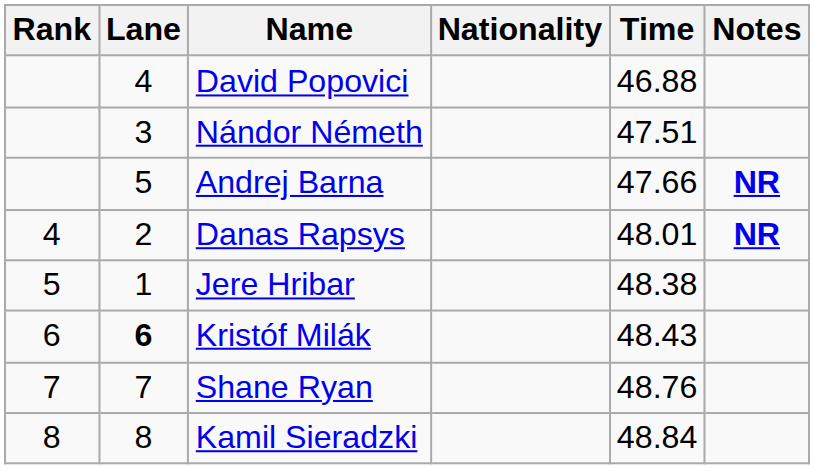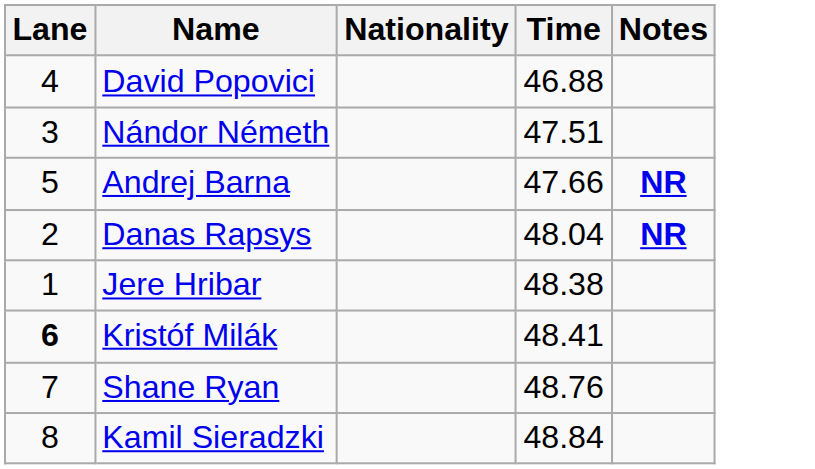- column: Rank | 4 | 5 | 6 | 7 | 8
Danas Rapsys | Time: 48.01 -> 48.04
Kristóf Milák | Time: 48.43 -> 48.41
